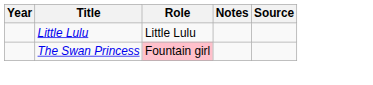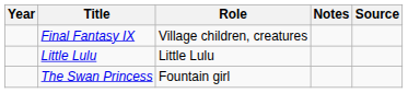+ row: Final Fantasy IX | Village children, creatures
The Swan Princess | Role: pink background -> no background
